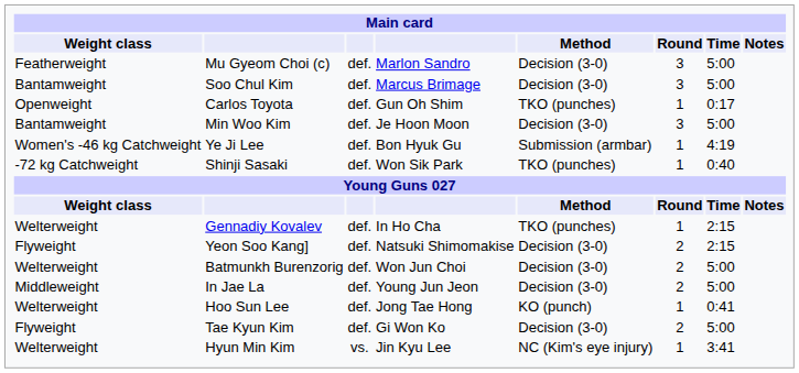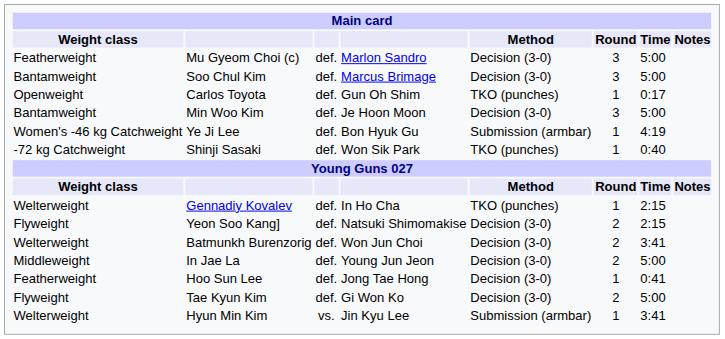Batmunkh Burenzorig | Time: 5:00 -> 3:41
Hoo Sun Lee | Weight class: Welterweight -> Featherweight
Hoo Sun Lee | Method: KO (punch) -> Decision (3-0)
Hyun Min Kim | Method: NC (Kim's eye injury) -> Submission (armbar)
